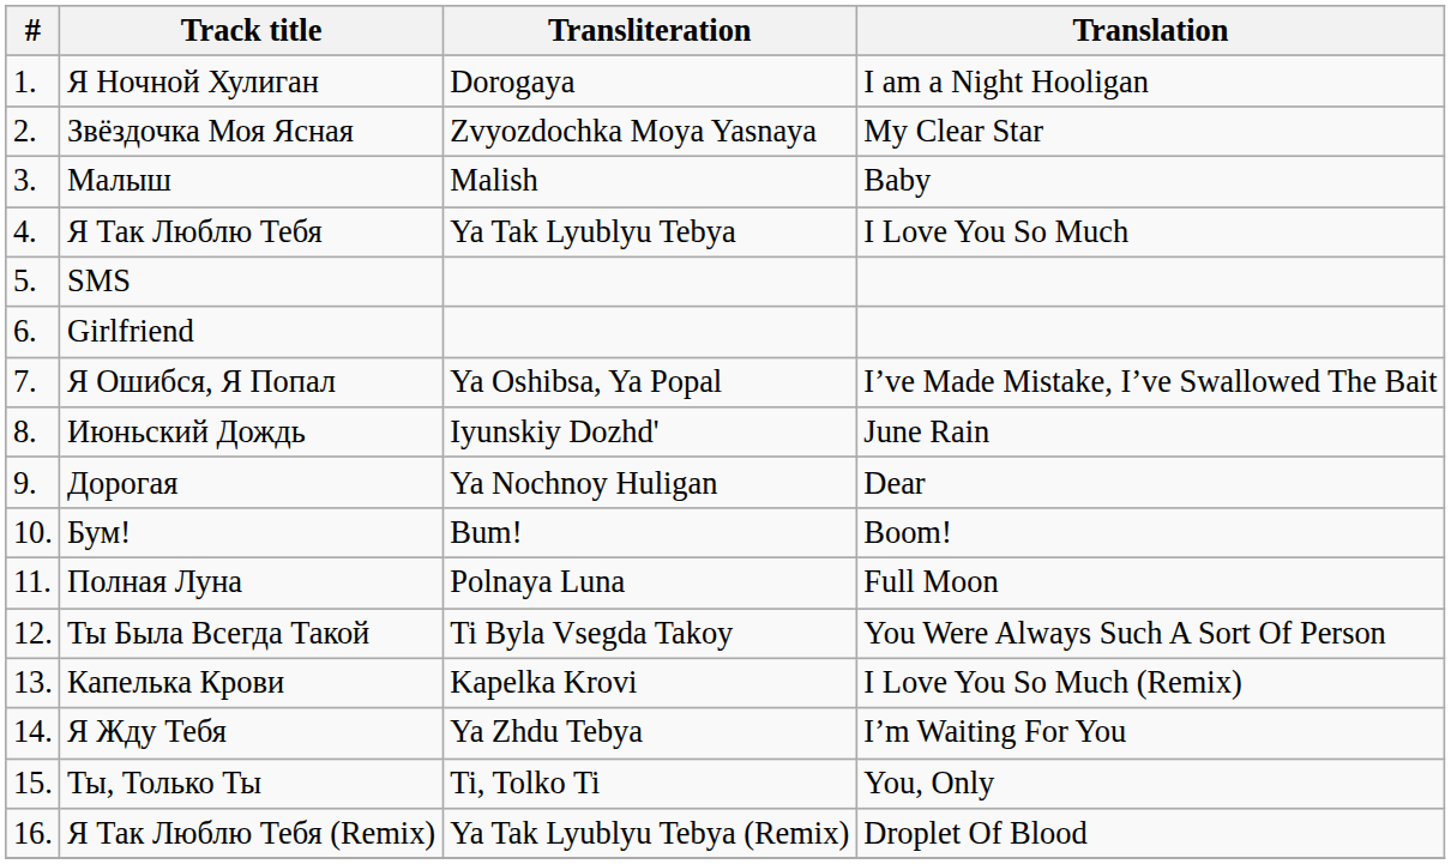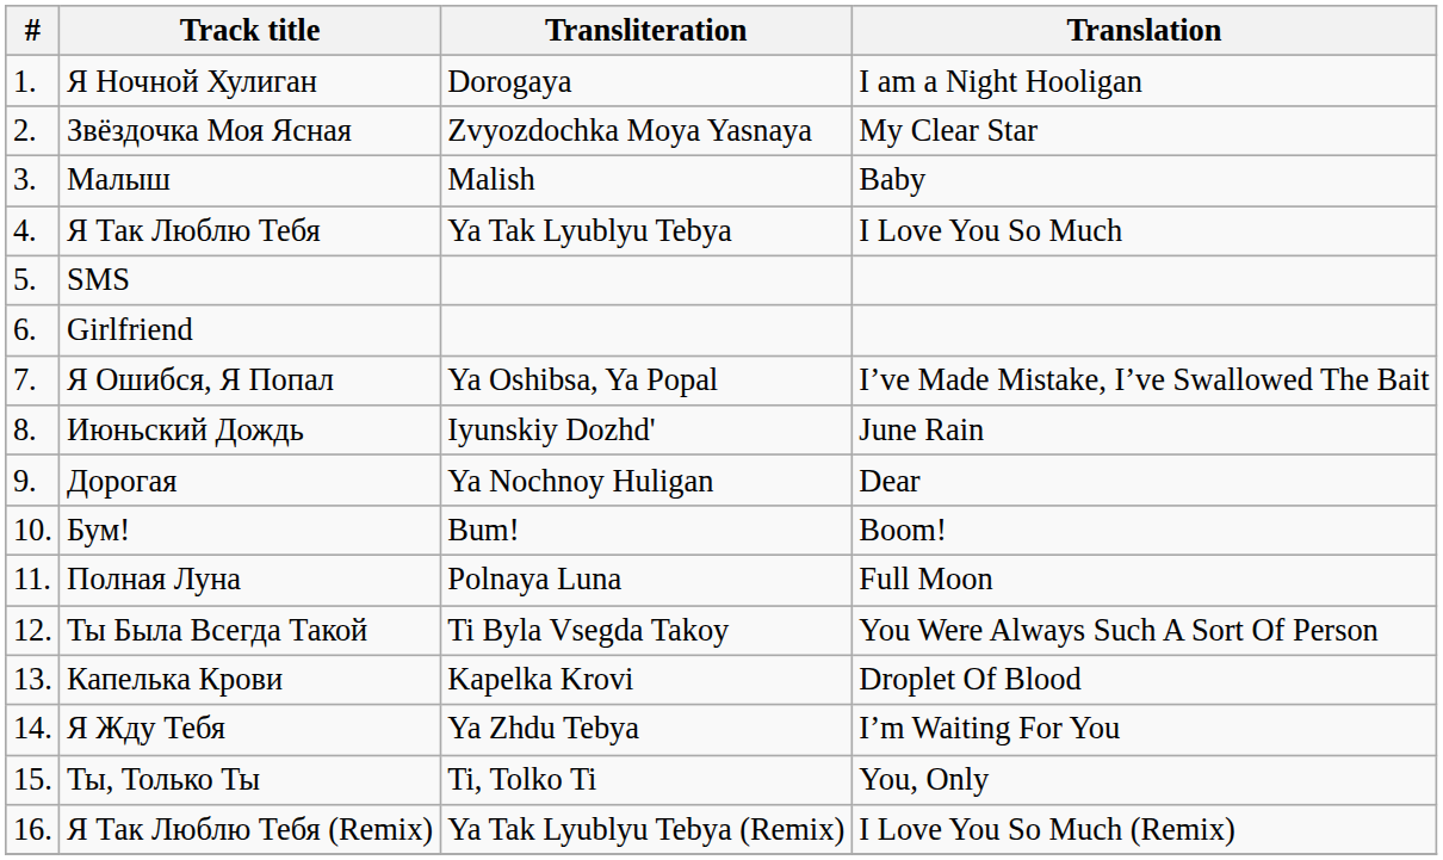Капелька Крови | Translation: I Love You So Much (Remix) -> Droplet Of Blood
Я Так Люблю Тебя (Remix) | Translation: Droplet Of Blood -> I Love You So Much (Remix)
